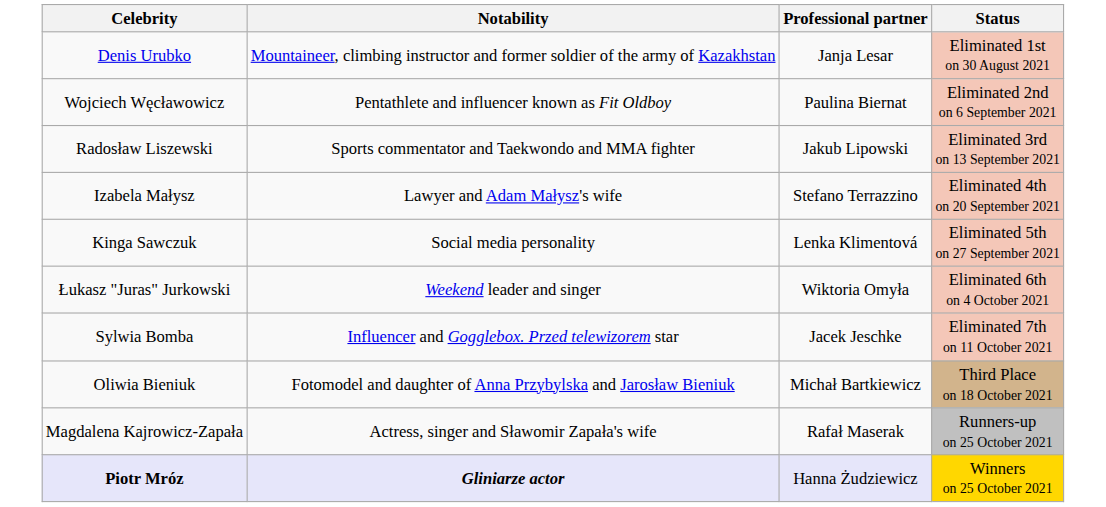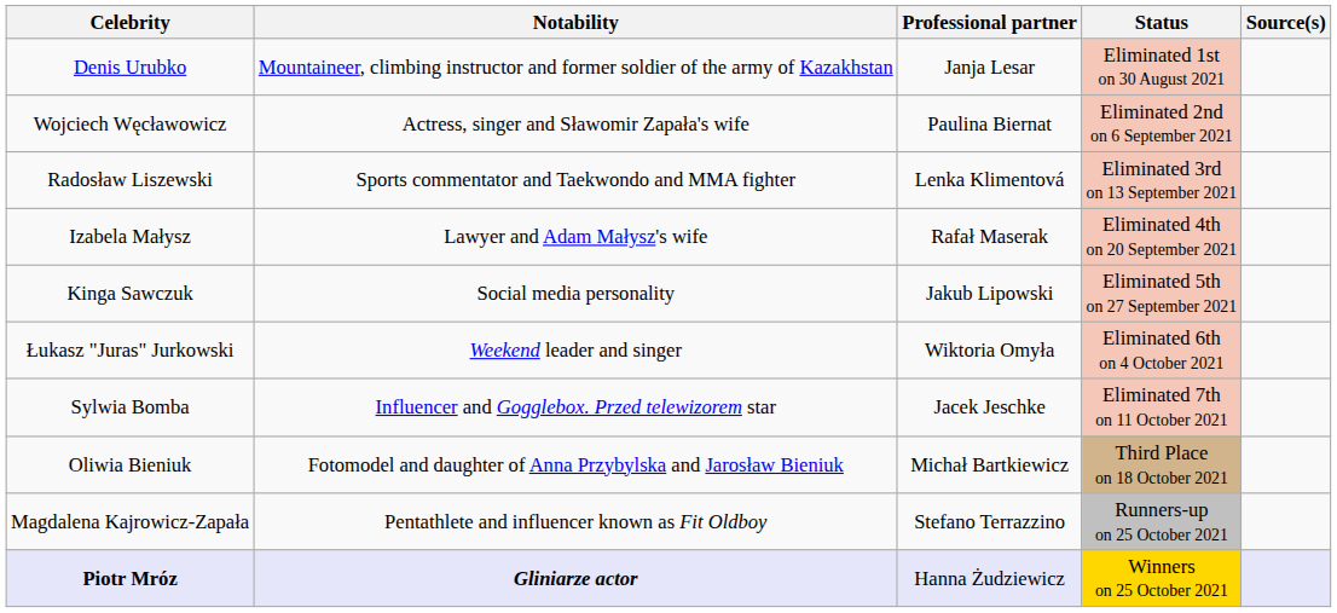+ column: Source(s)
Wojciech Węcławowicz | Notability: Pentathlete and influencer known as Fit Oldboy -> Actress, singer and Sławomir Zapała's wife
Radosław Liszewski | Professional partner: Jakub Lipowski -> Lenka Klimentová
Izabela Małysz | Professional partner: Stefano Terrazzino -> Rafał Maserak
Kinga Sawczuk | Professional partner: Lenka Klimentová -> Jakub Lipowski
Magdalena Kajrowicz-Zapała | Notability: Actress, singer and Sławomir Zapała's wife -> Pentathlete and influencer known as Fit Oldboy
Magdalena Kajrowicz-Zapała | Professional partner: Rafał Maserak -> Stefano Terrazzino
